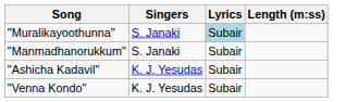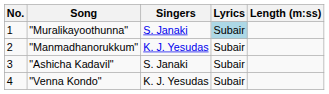+ column: No. | 1 | 2 | 3 | 4
"Manmadhanorukkum" | Singers: S. Janaki -> K. J. Yesudas
"Ashicha Kadavil" | Singers: K. J. Yesudas -> S. Janaki
